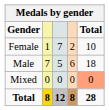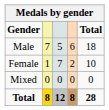rows swapped: Male <-> Female
Mixed | Total: lightsalmon background -> no background
